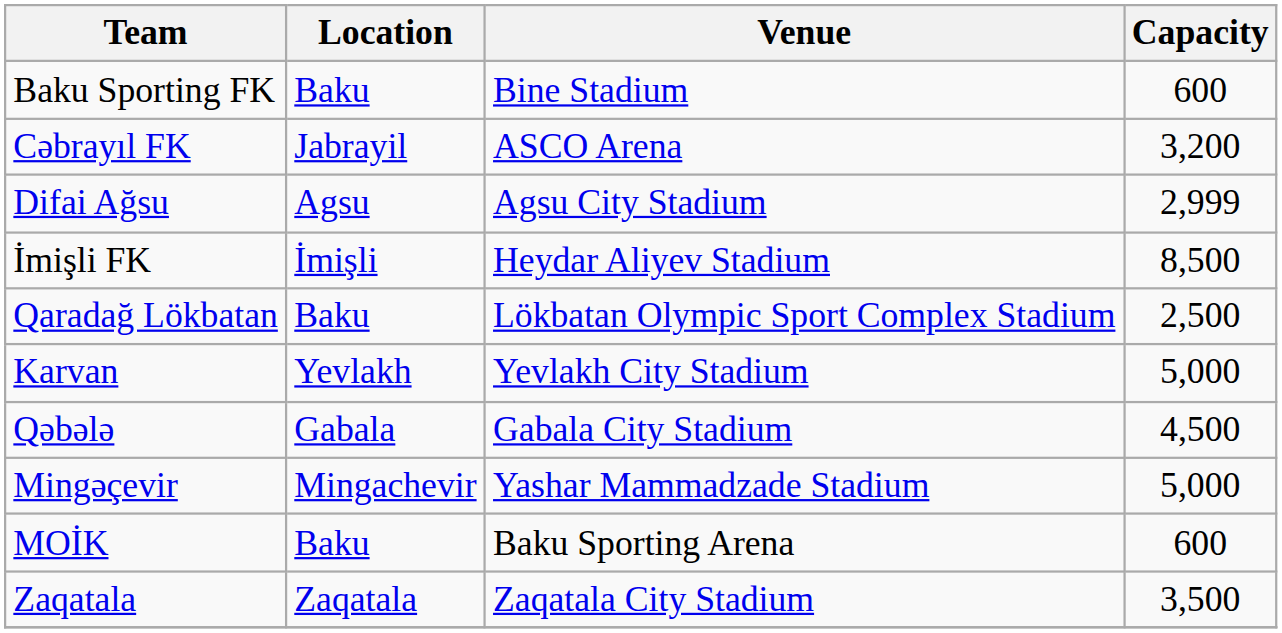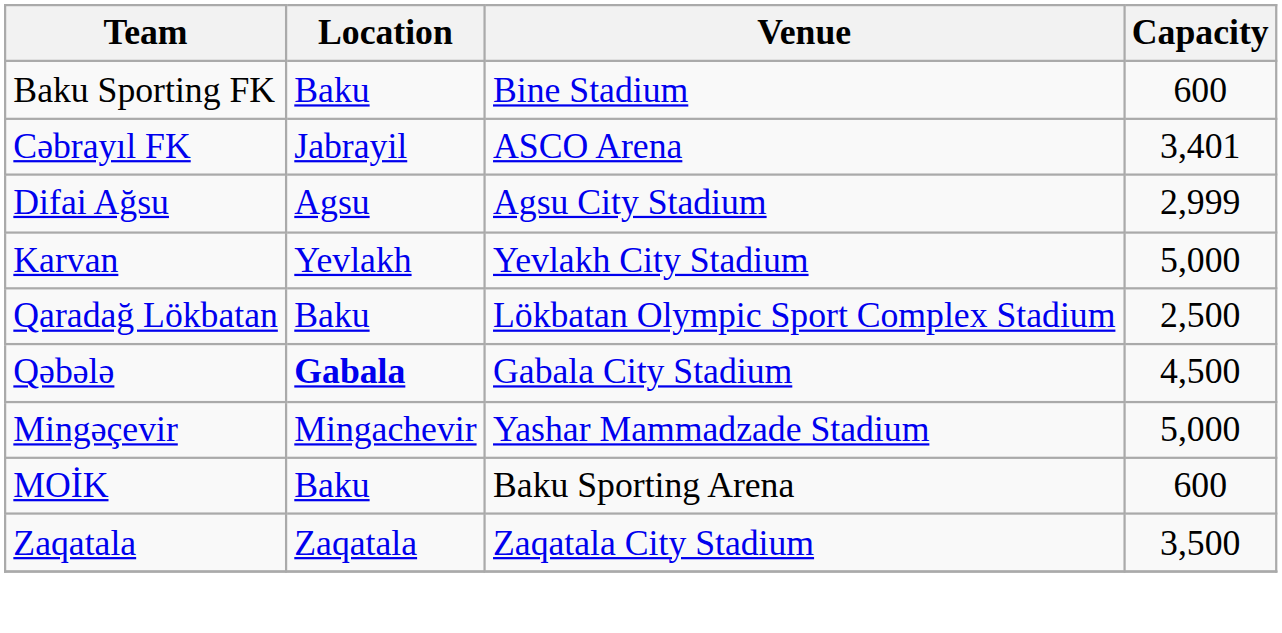Cəbrayıl FK | Capacity: 3,200 -> 3,401
- row: İmişli FK | İmişli | Heydar Aliyev Stadium | 8,500
rows swapped: Karvan <-> Qaradağ Lökbatan
Qəbələ | Location: normal -> bold
